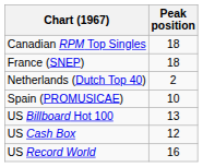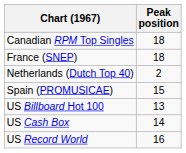Spain (PROMUSICAE) | Peak position: 10 -> 15
US Cash Box | Peak position: 12 -> 14
